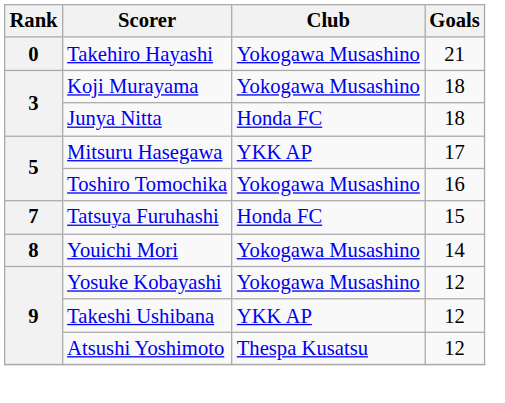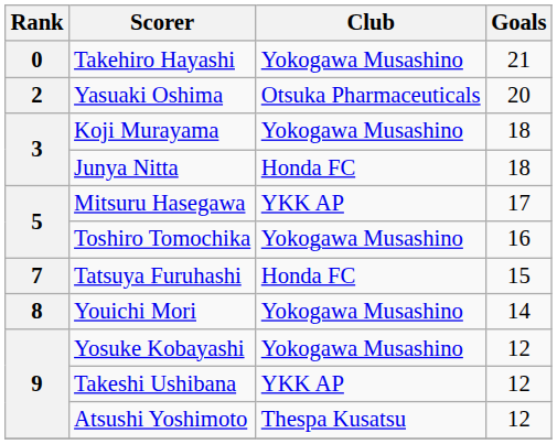+ row: 2 | Yasuaki Oshima | Otsuka Pharmaceuticals | 20
